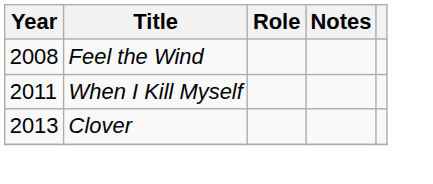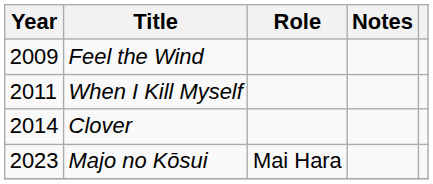Feel the Wind | Year: 2008 -> 2009
Clover | Year: 2013 -> 2014
+ row: 2023 | Majo no Kōsui | Mai Hara
